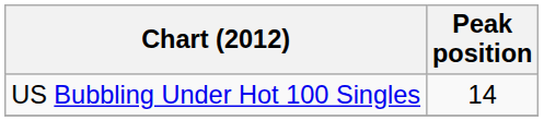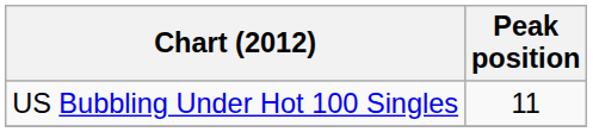US Bubbling Under Hot 100 Singles | Peak position: 14 -> 11
